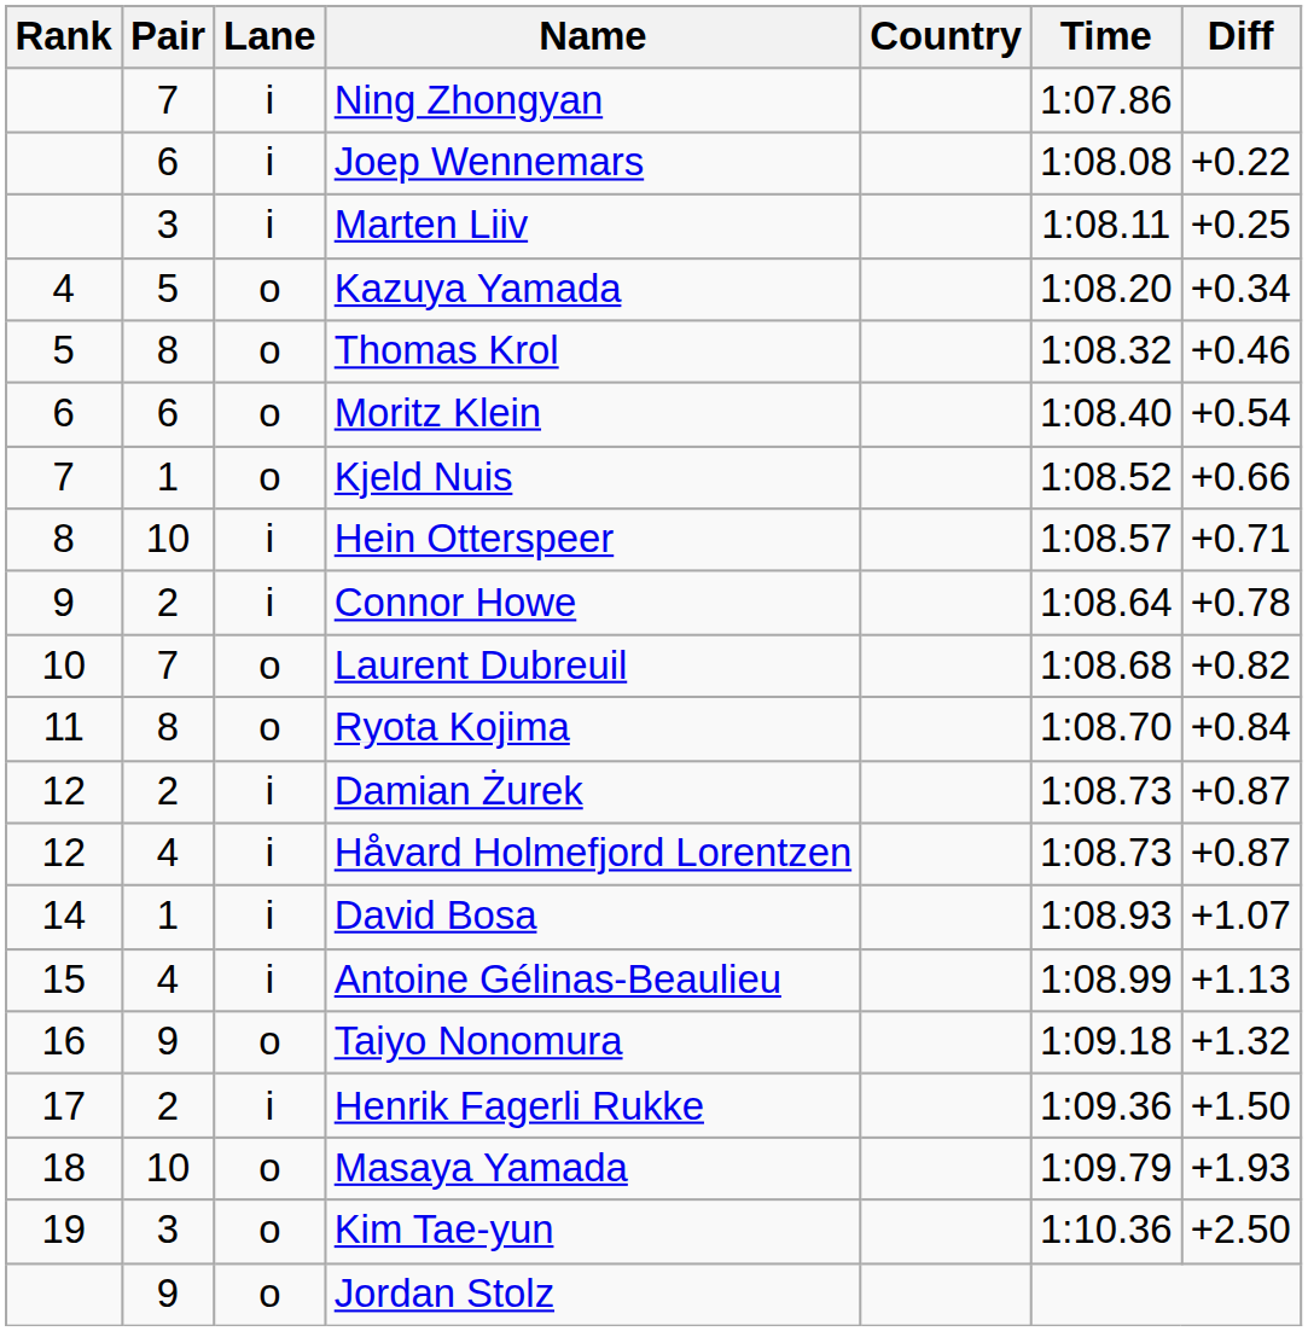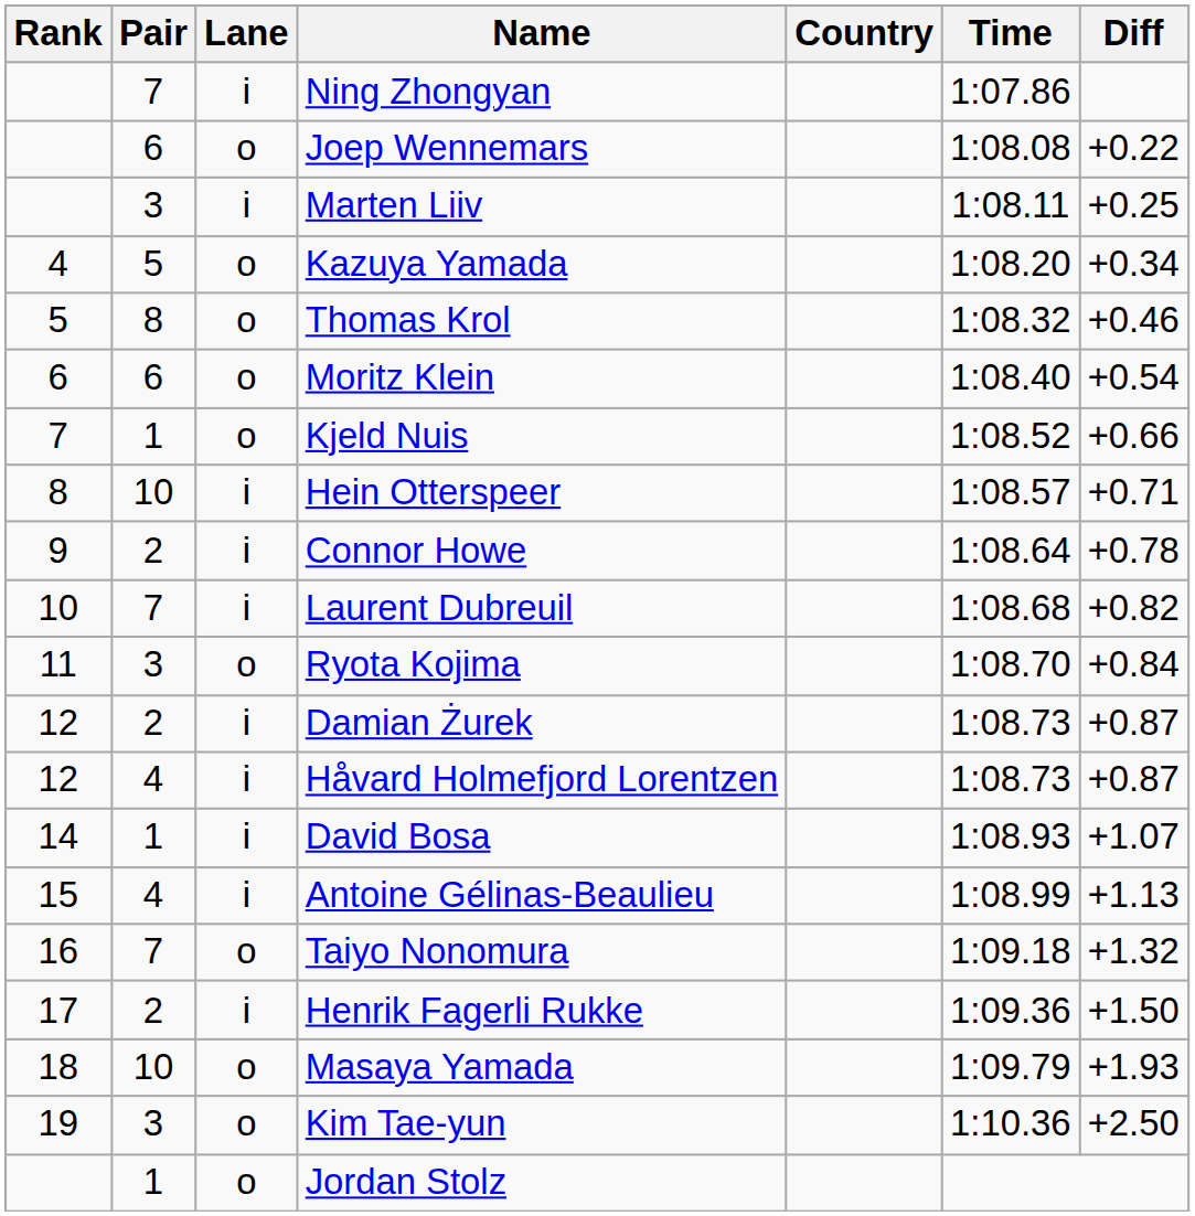Joep Wennemars | Lane: i -> o
Laurent Dubreuil | Lane: o -> i
Ryota Kojima | Pair: 8 -> 3
Taiyo Nonomura | Pair: 9 -> 7
Jordan Stolz | Pair: 9 -> 1
